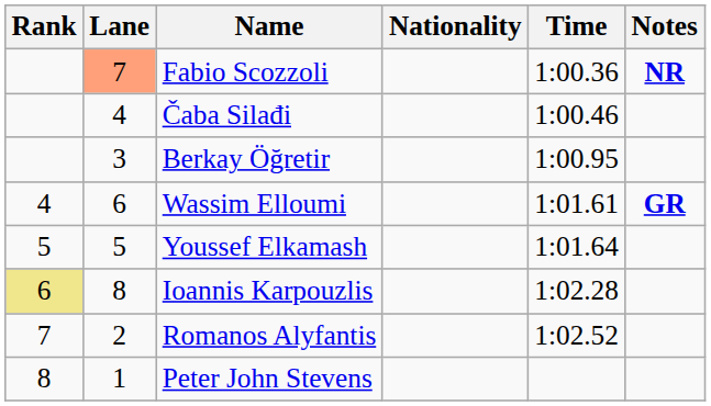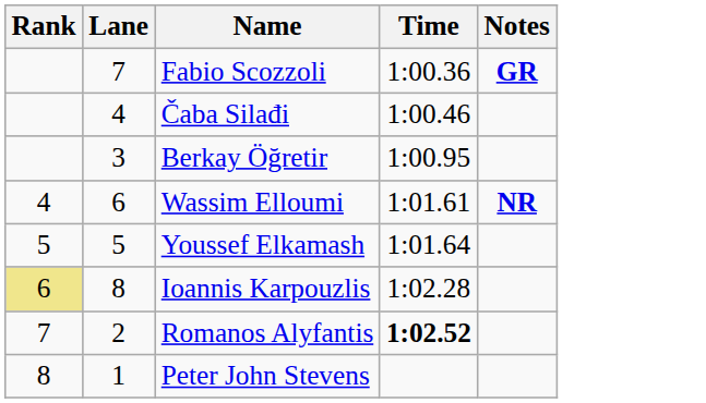- column: Nationality
Fabio Scozzoli | Lane: lightsalmon background -> no background
Fabio Scozzoli | Notes: NR -> GR
Wassim Elloumi | Notes: GR -> NR
Romanos Alyfantis | Time: normal -> bold
